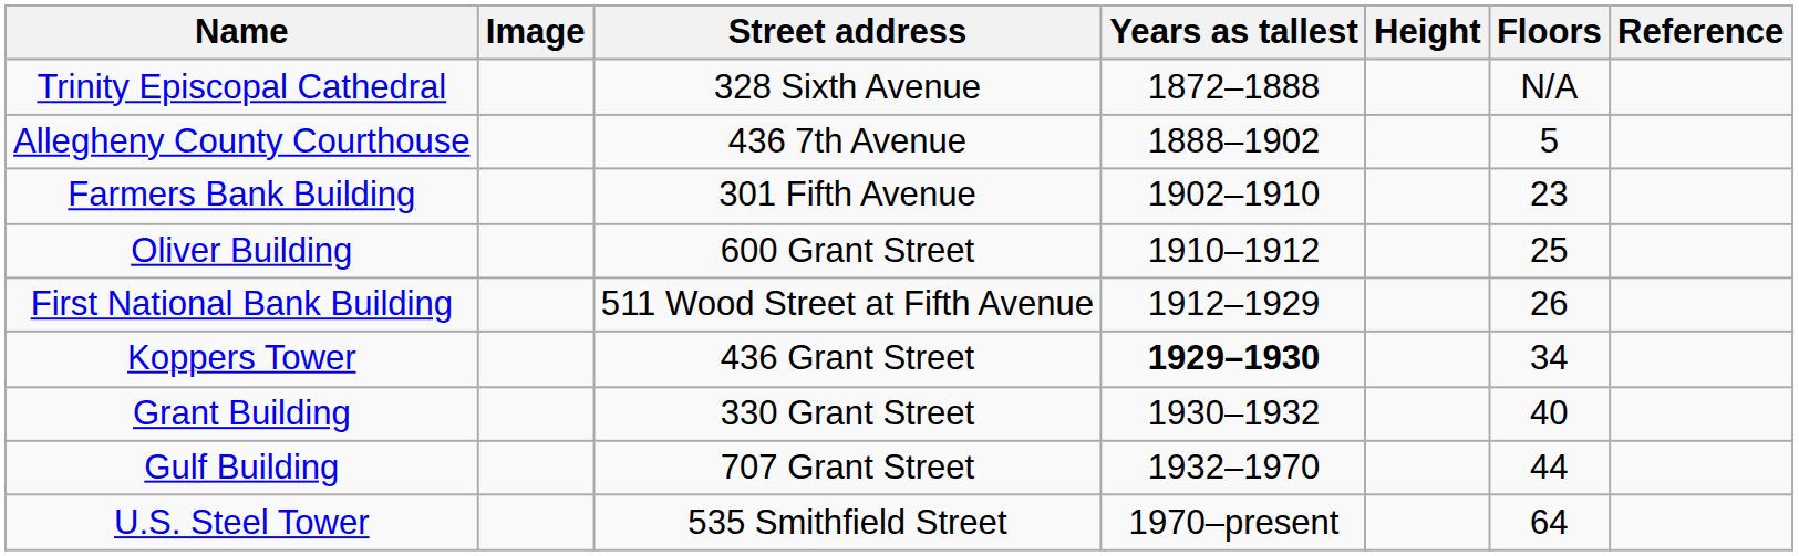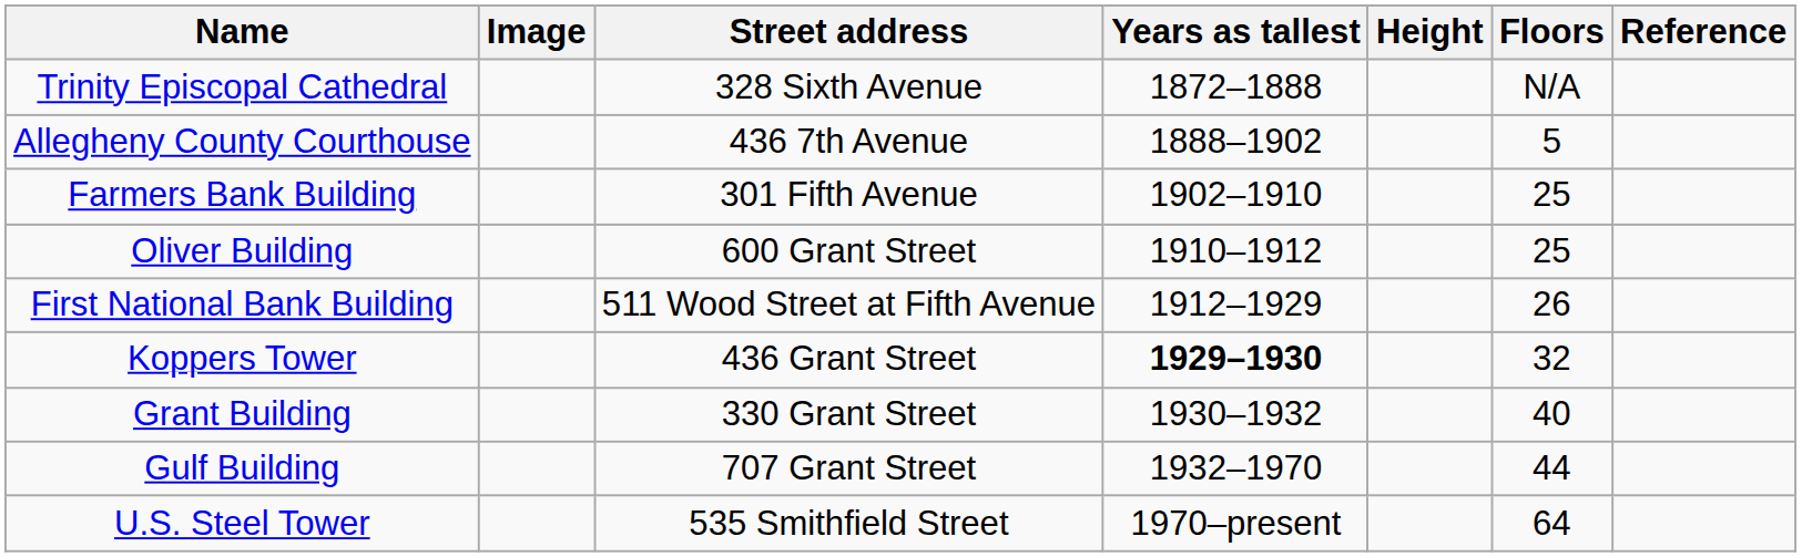Farmers Bank Building | Floors: 23 -> 25
Koppers Tower | Floors: 34 -> 32
